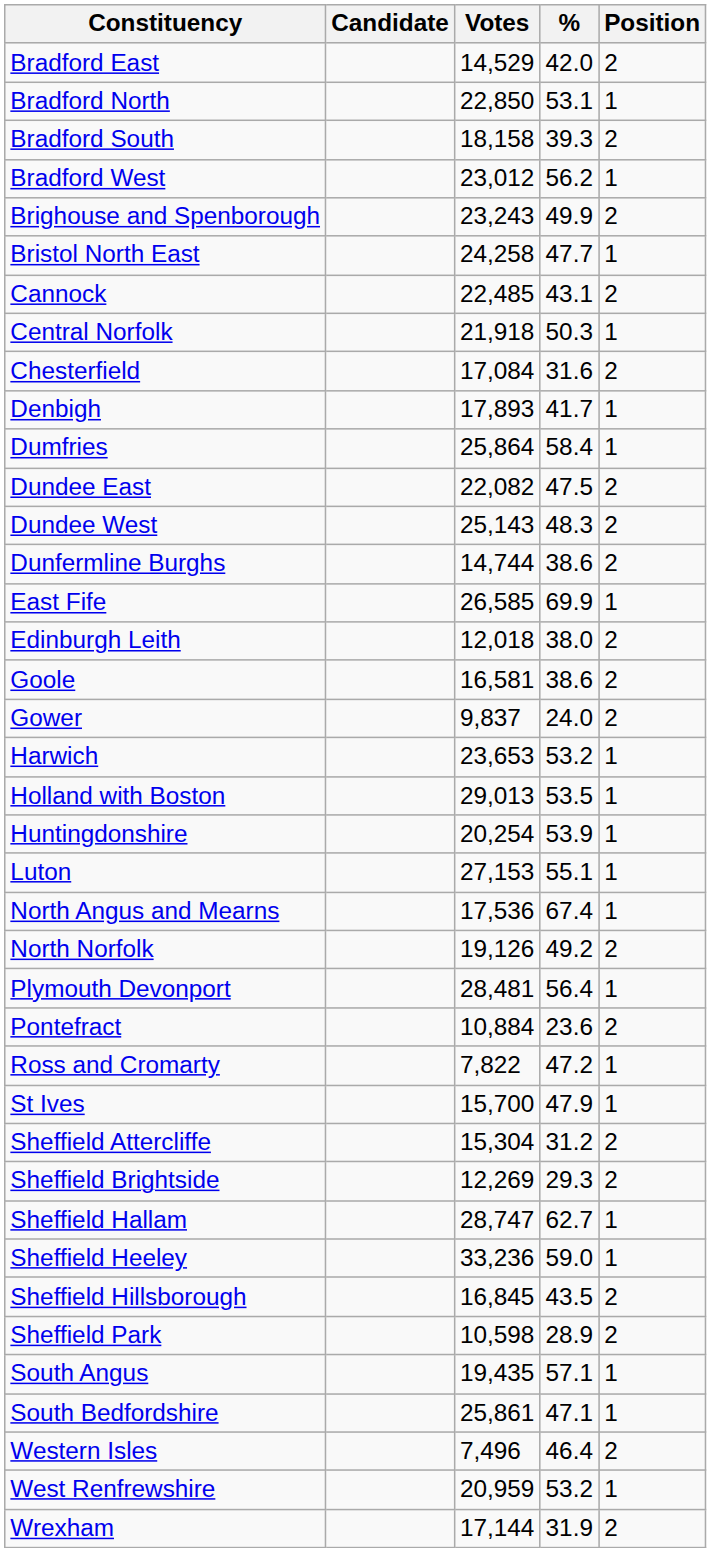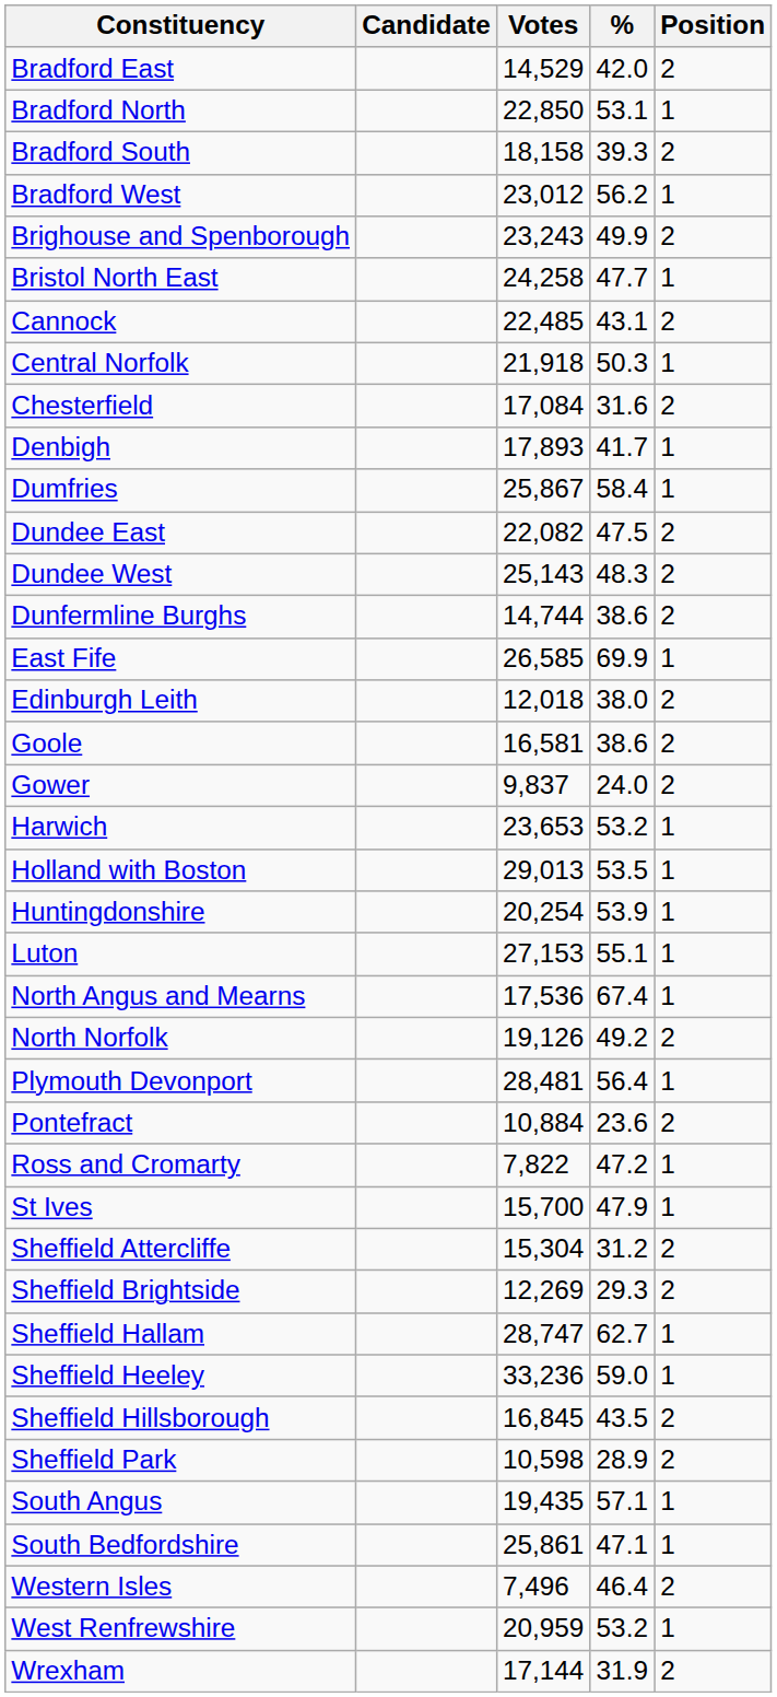Dumfries | Votes: 25,864 -> 25,867
